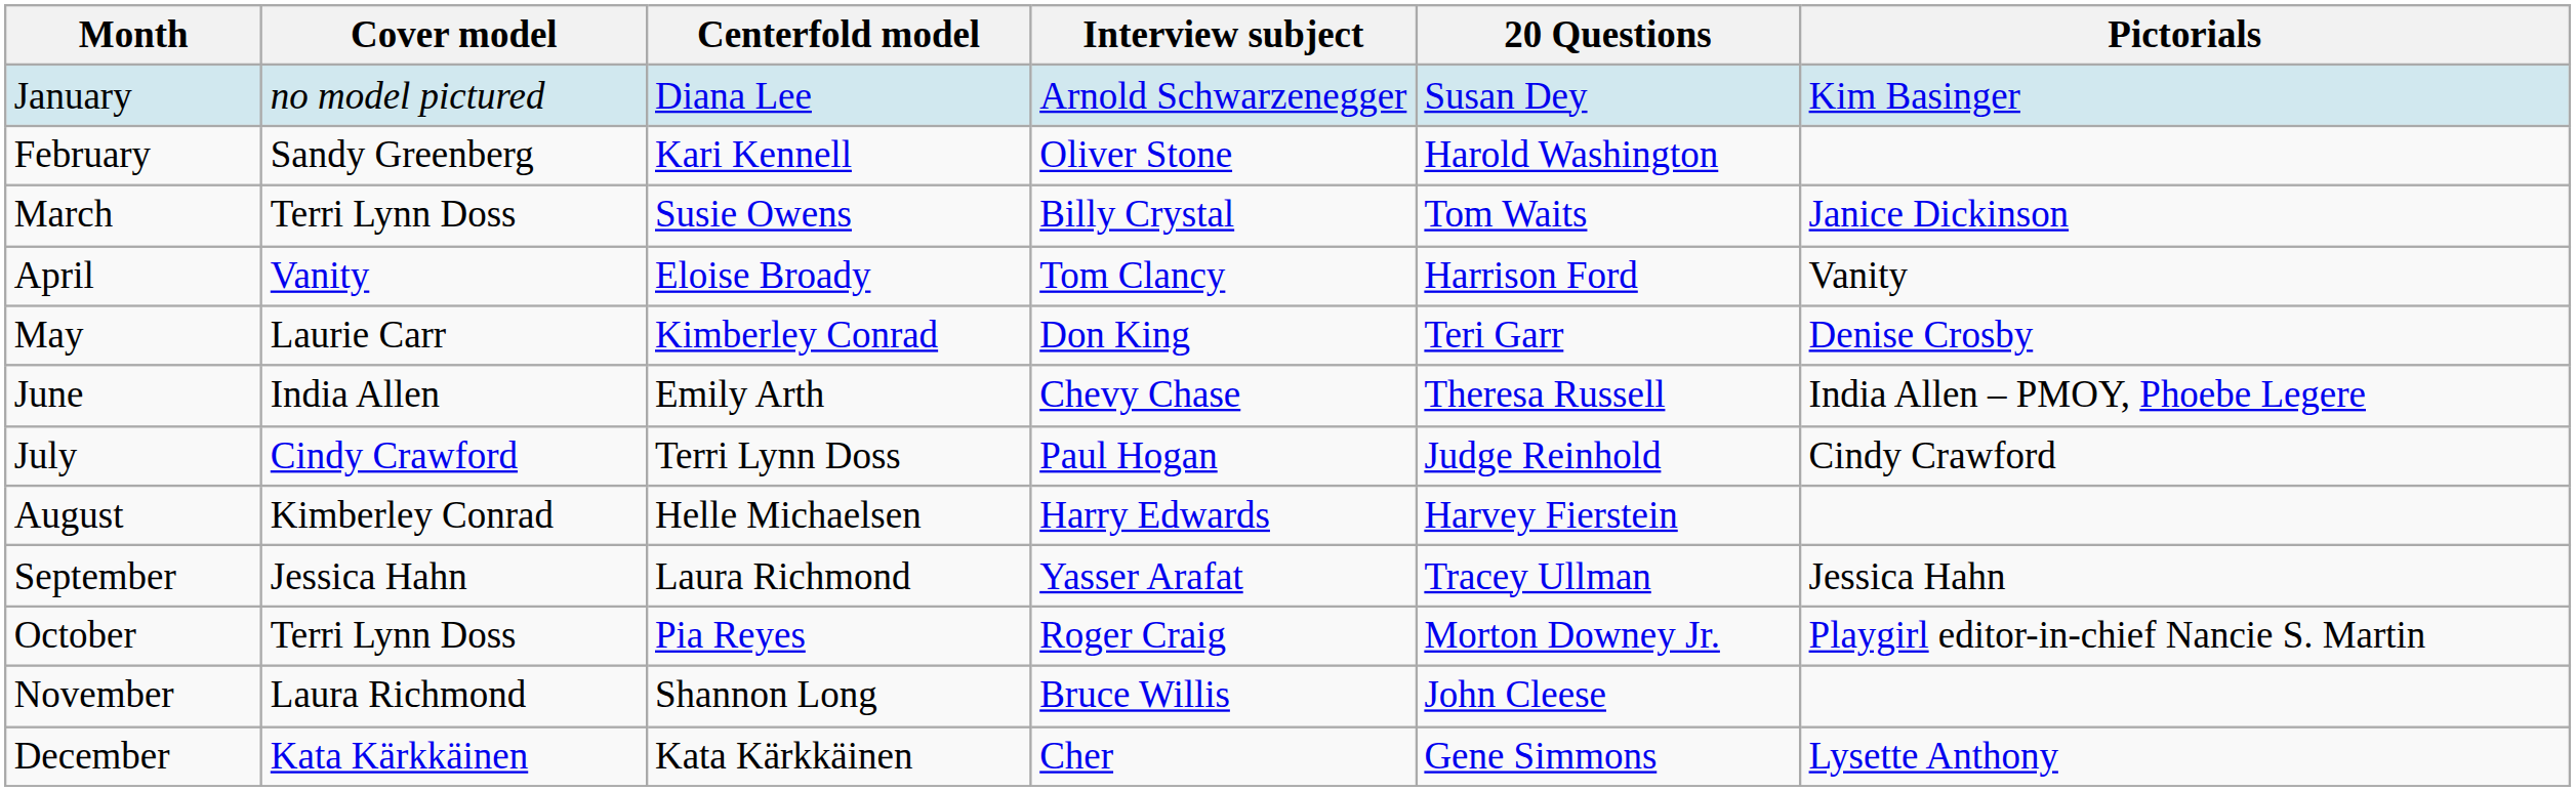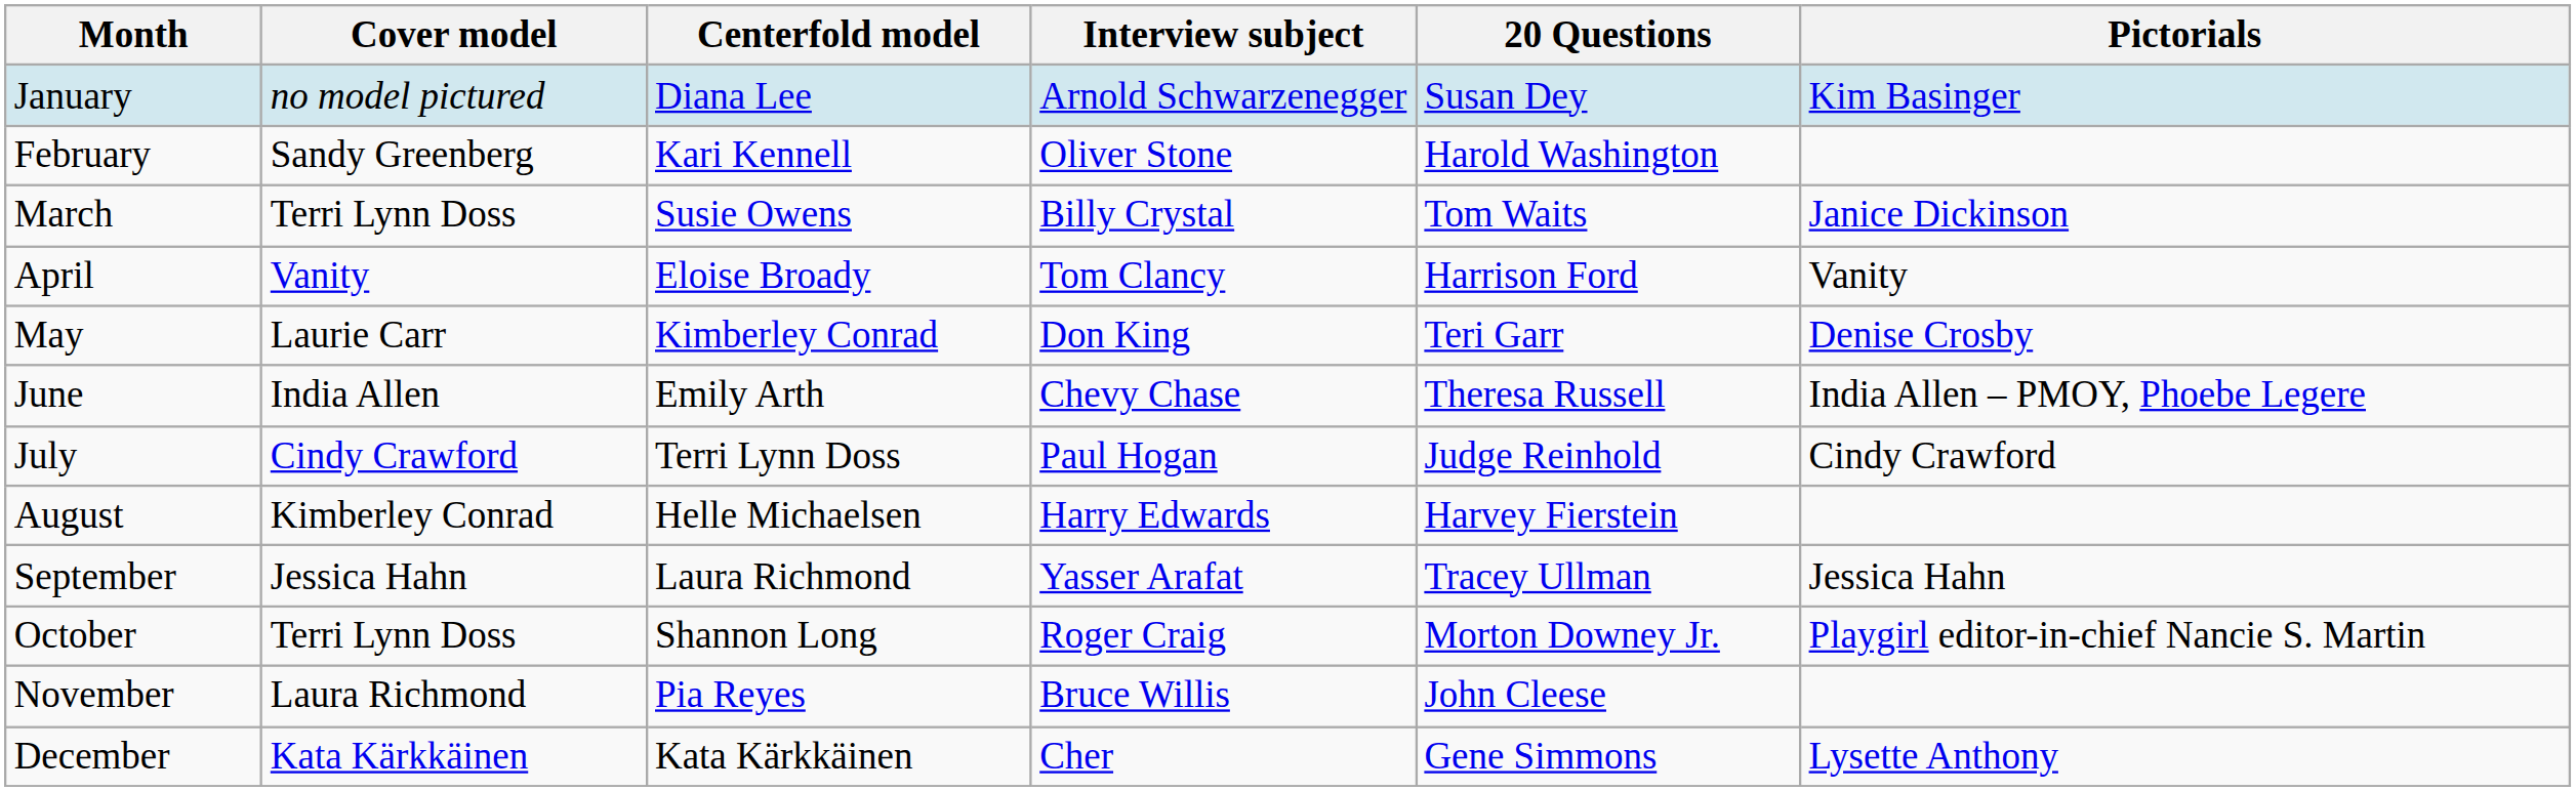October | Centerfold model: Pia Reyes -> Shannon Long
November | Centerfold model: Shannon Long -> Pia Reyes
